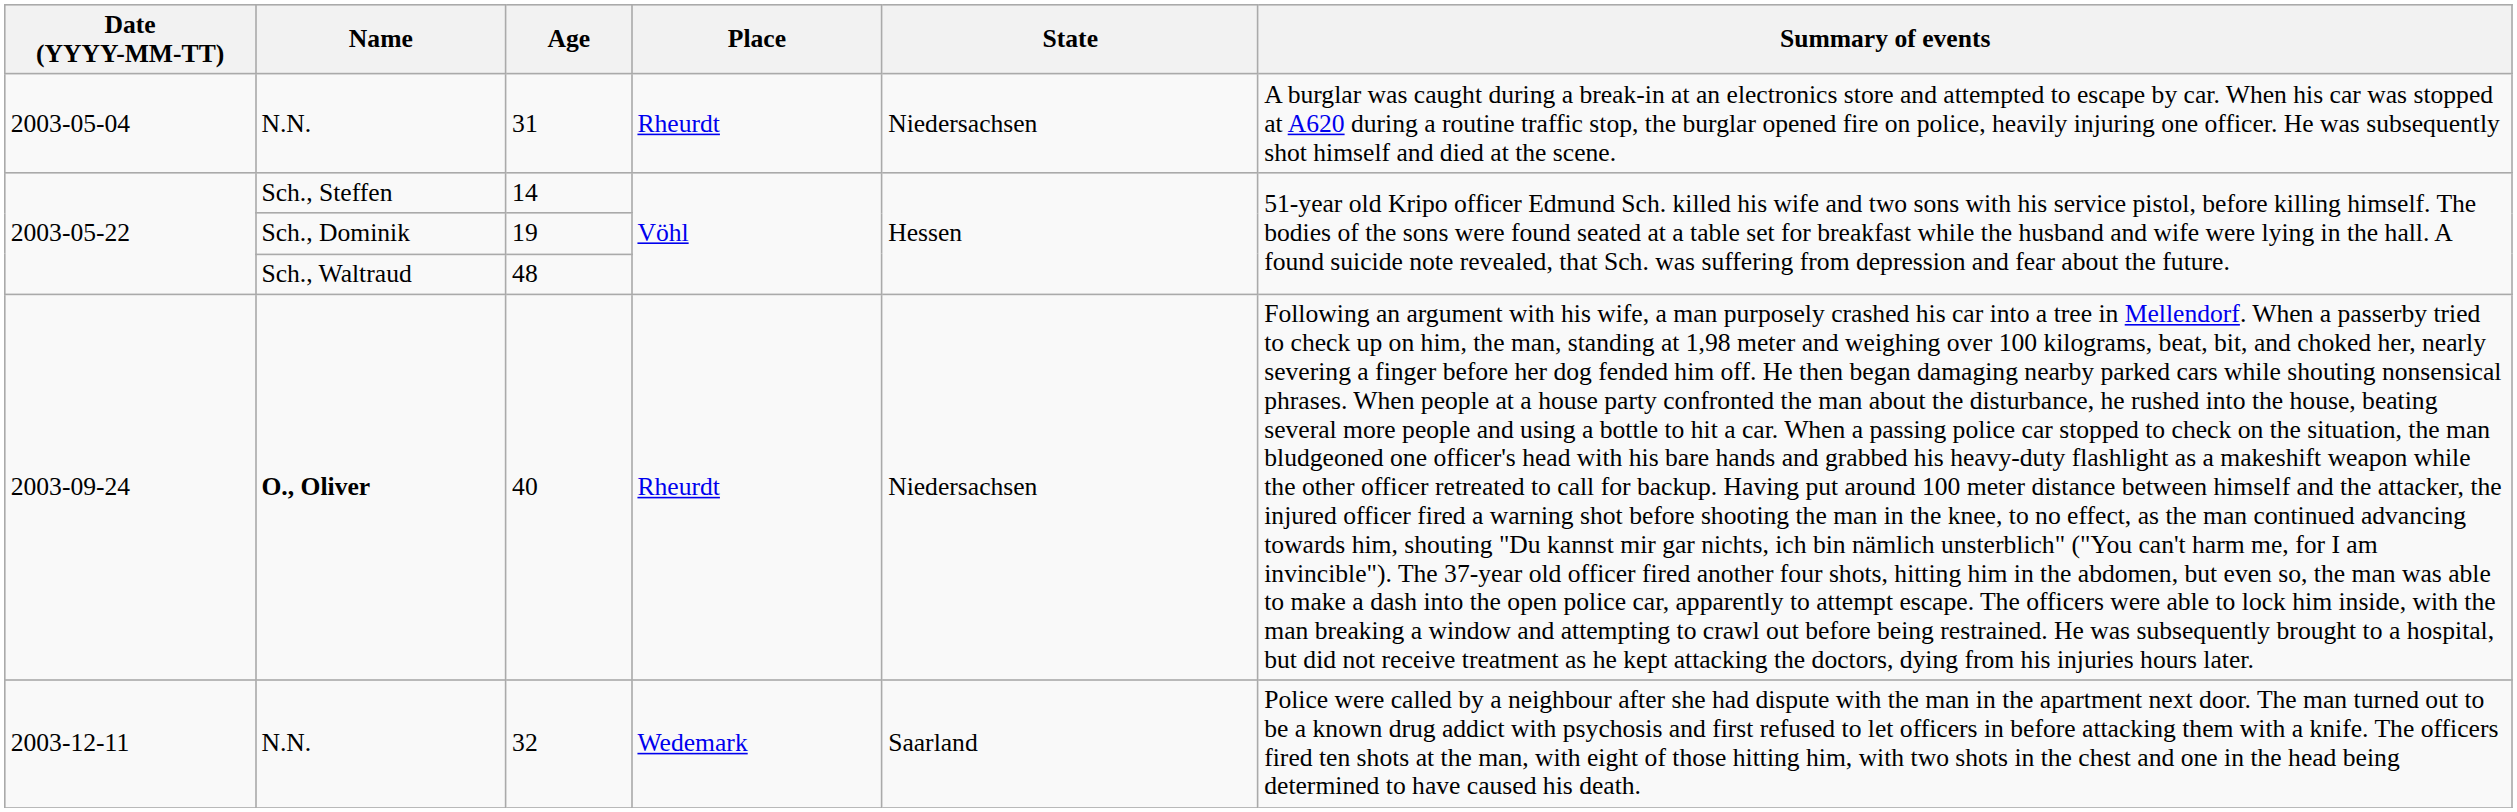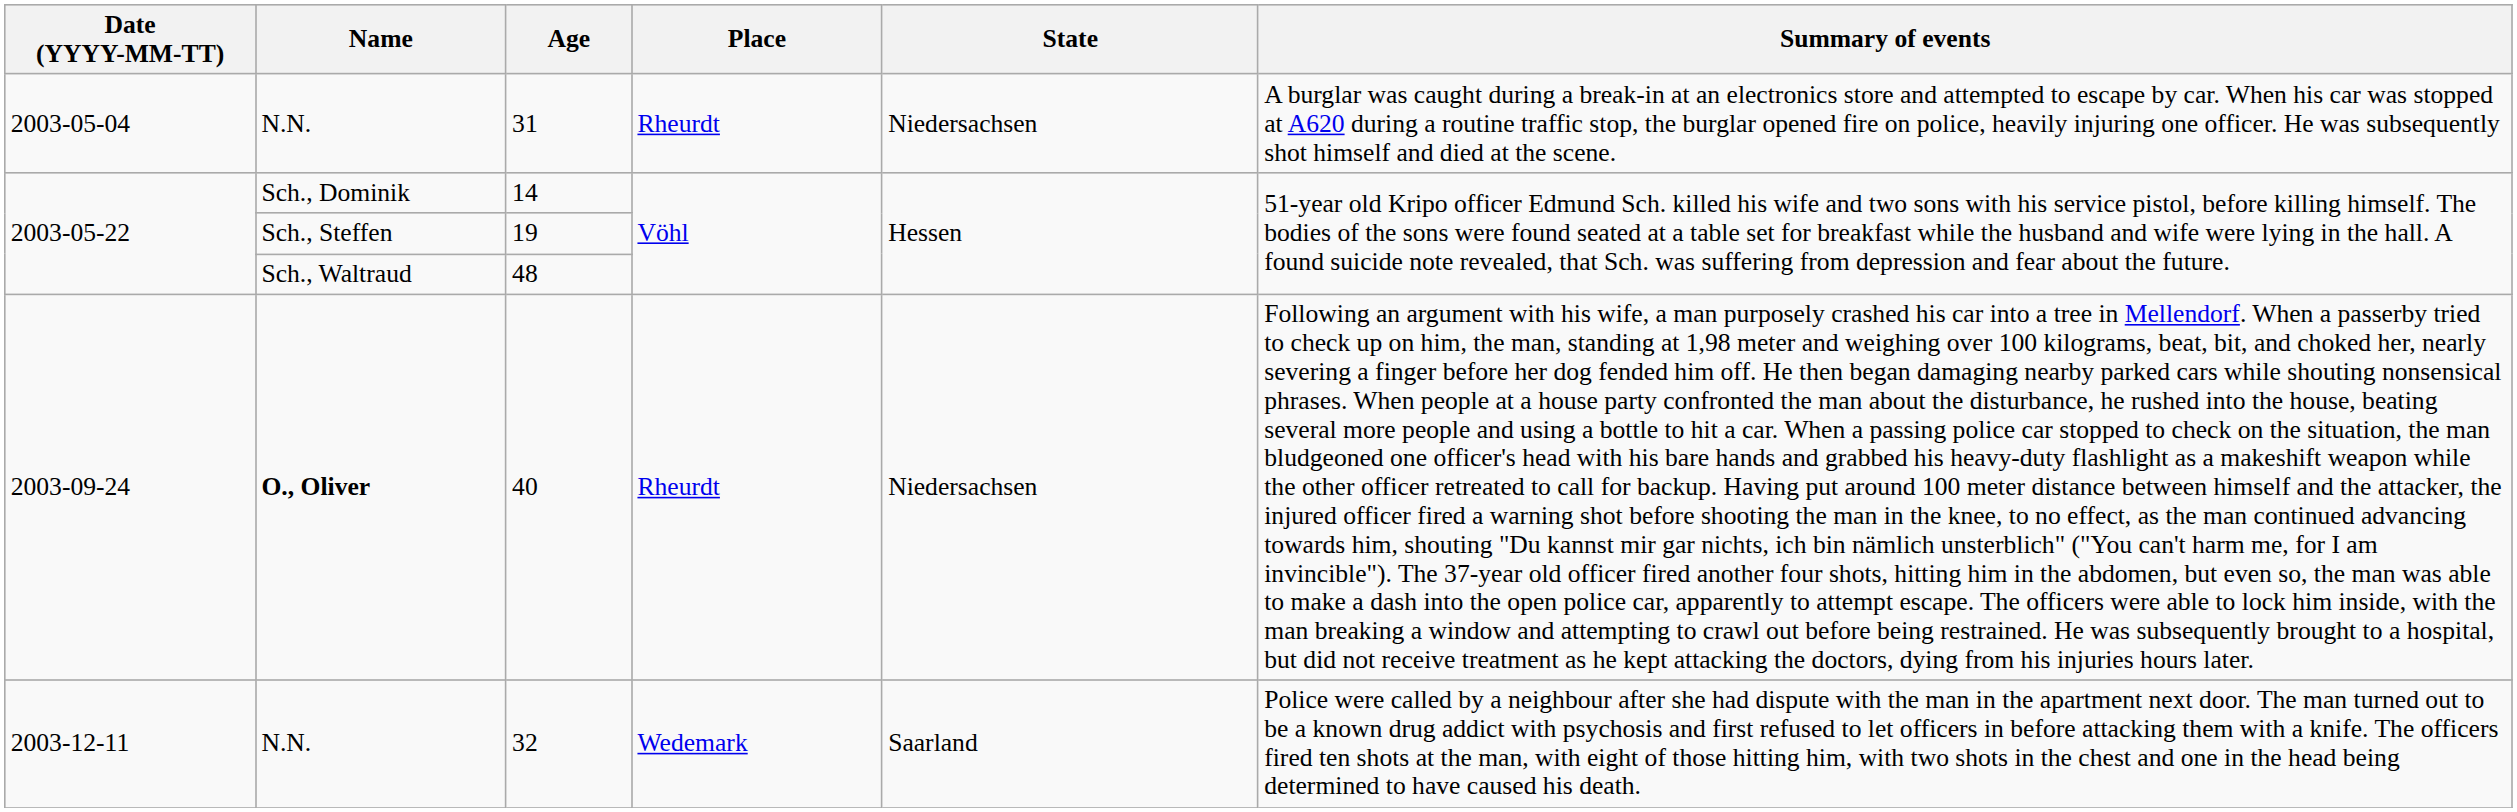14 | Name: Sch., Steffen -> Sch., Dominik
19 | Name: Sch., Dominik -> Sch., Steffen
